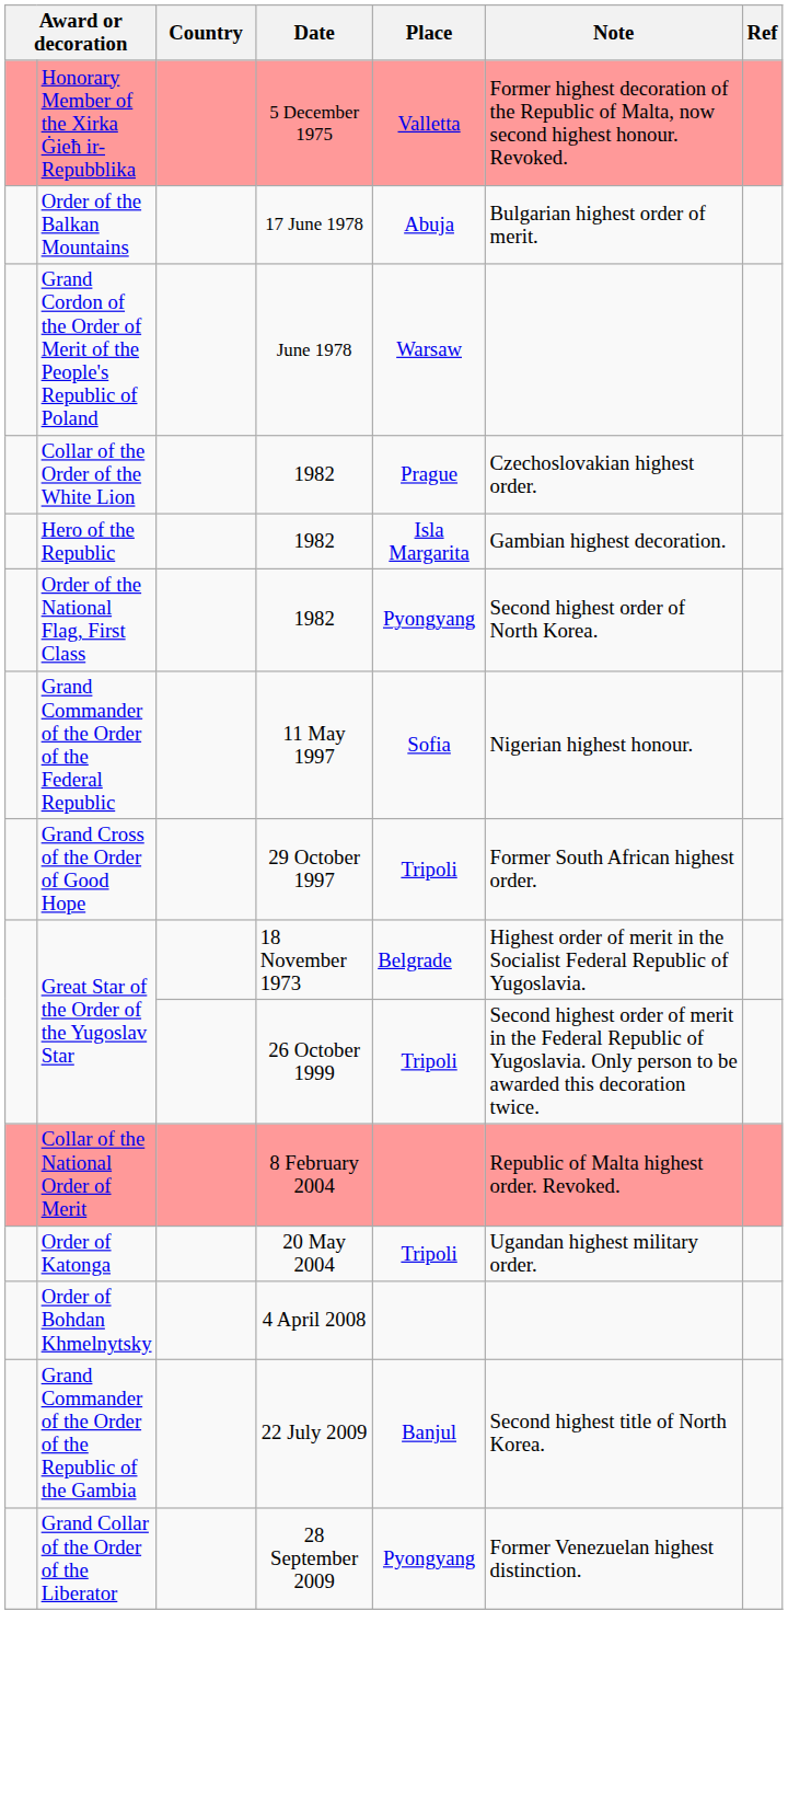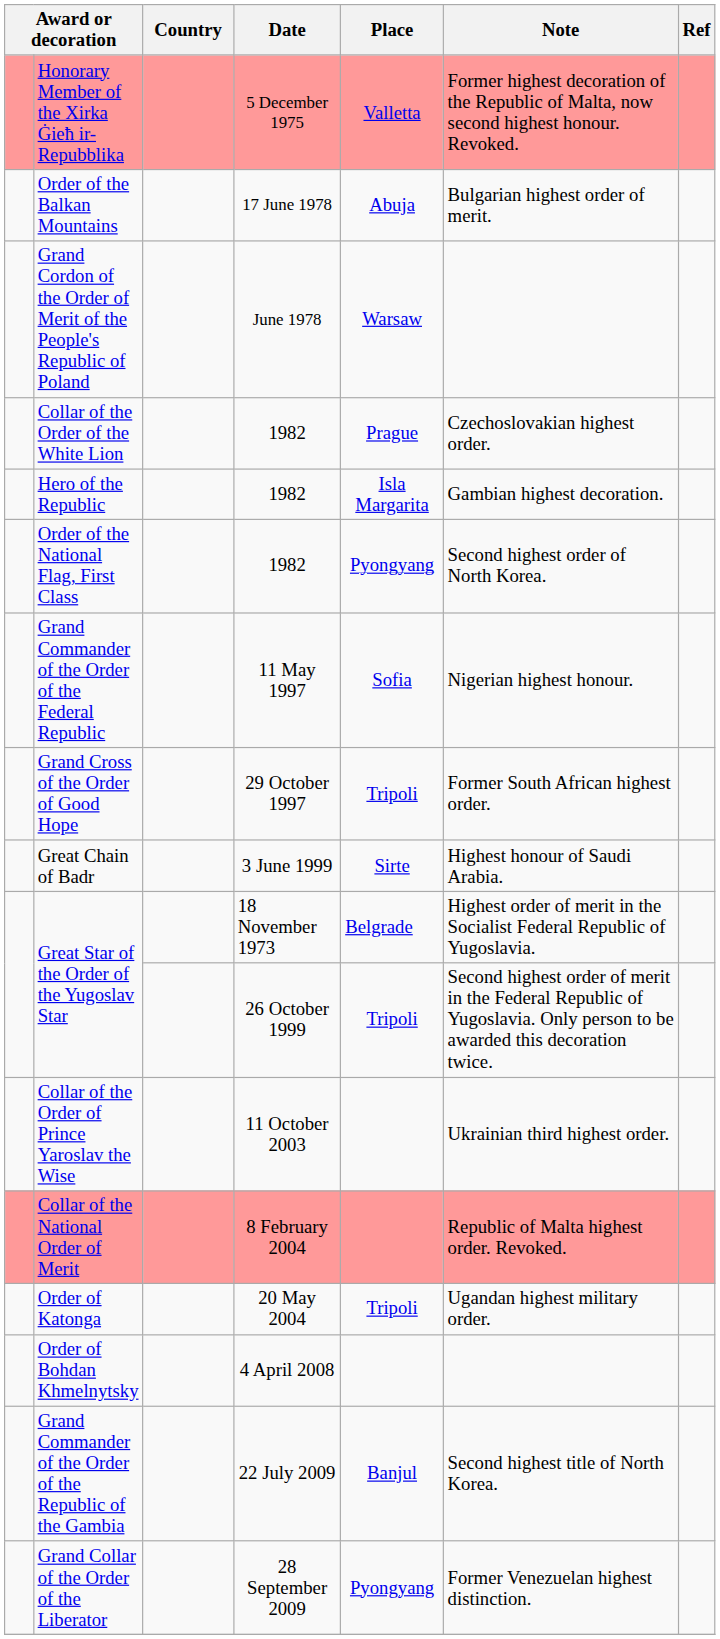+ row: Great Chain of Badr | 3 June 1999 | Sirte | Highest honour of Saudi Arabia.
+ row: Collar of the Order of Prince Yaroslav the Wise | 11 October 2003 | Ukrainian third highest order.
